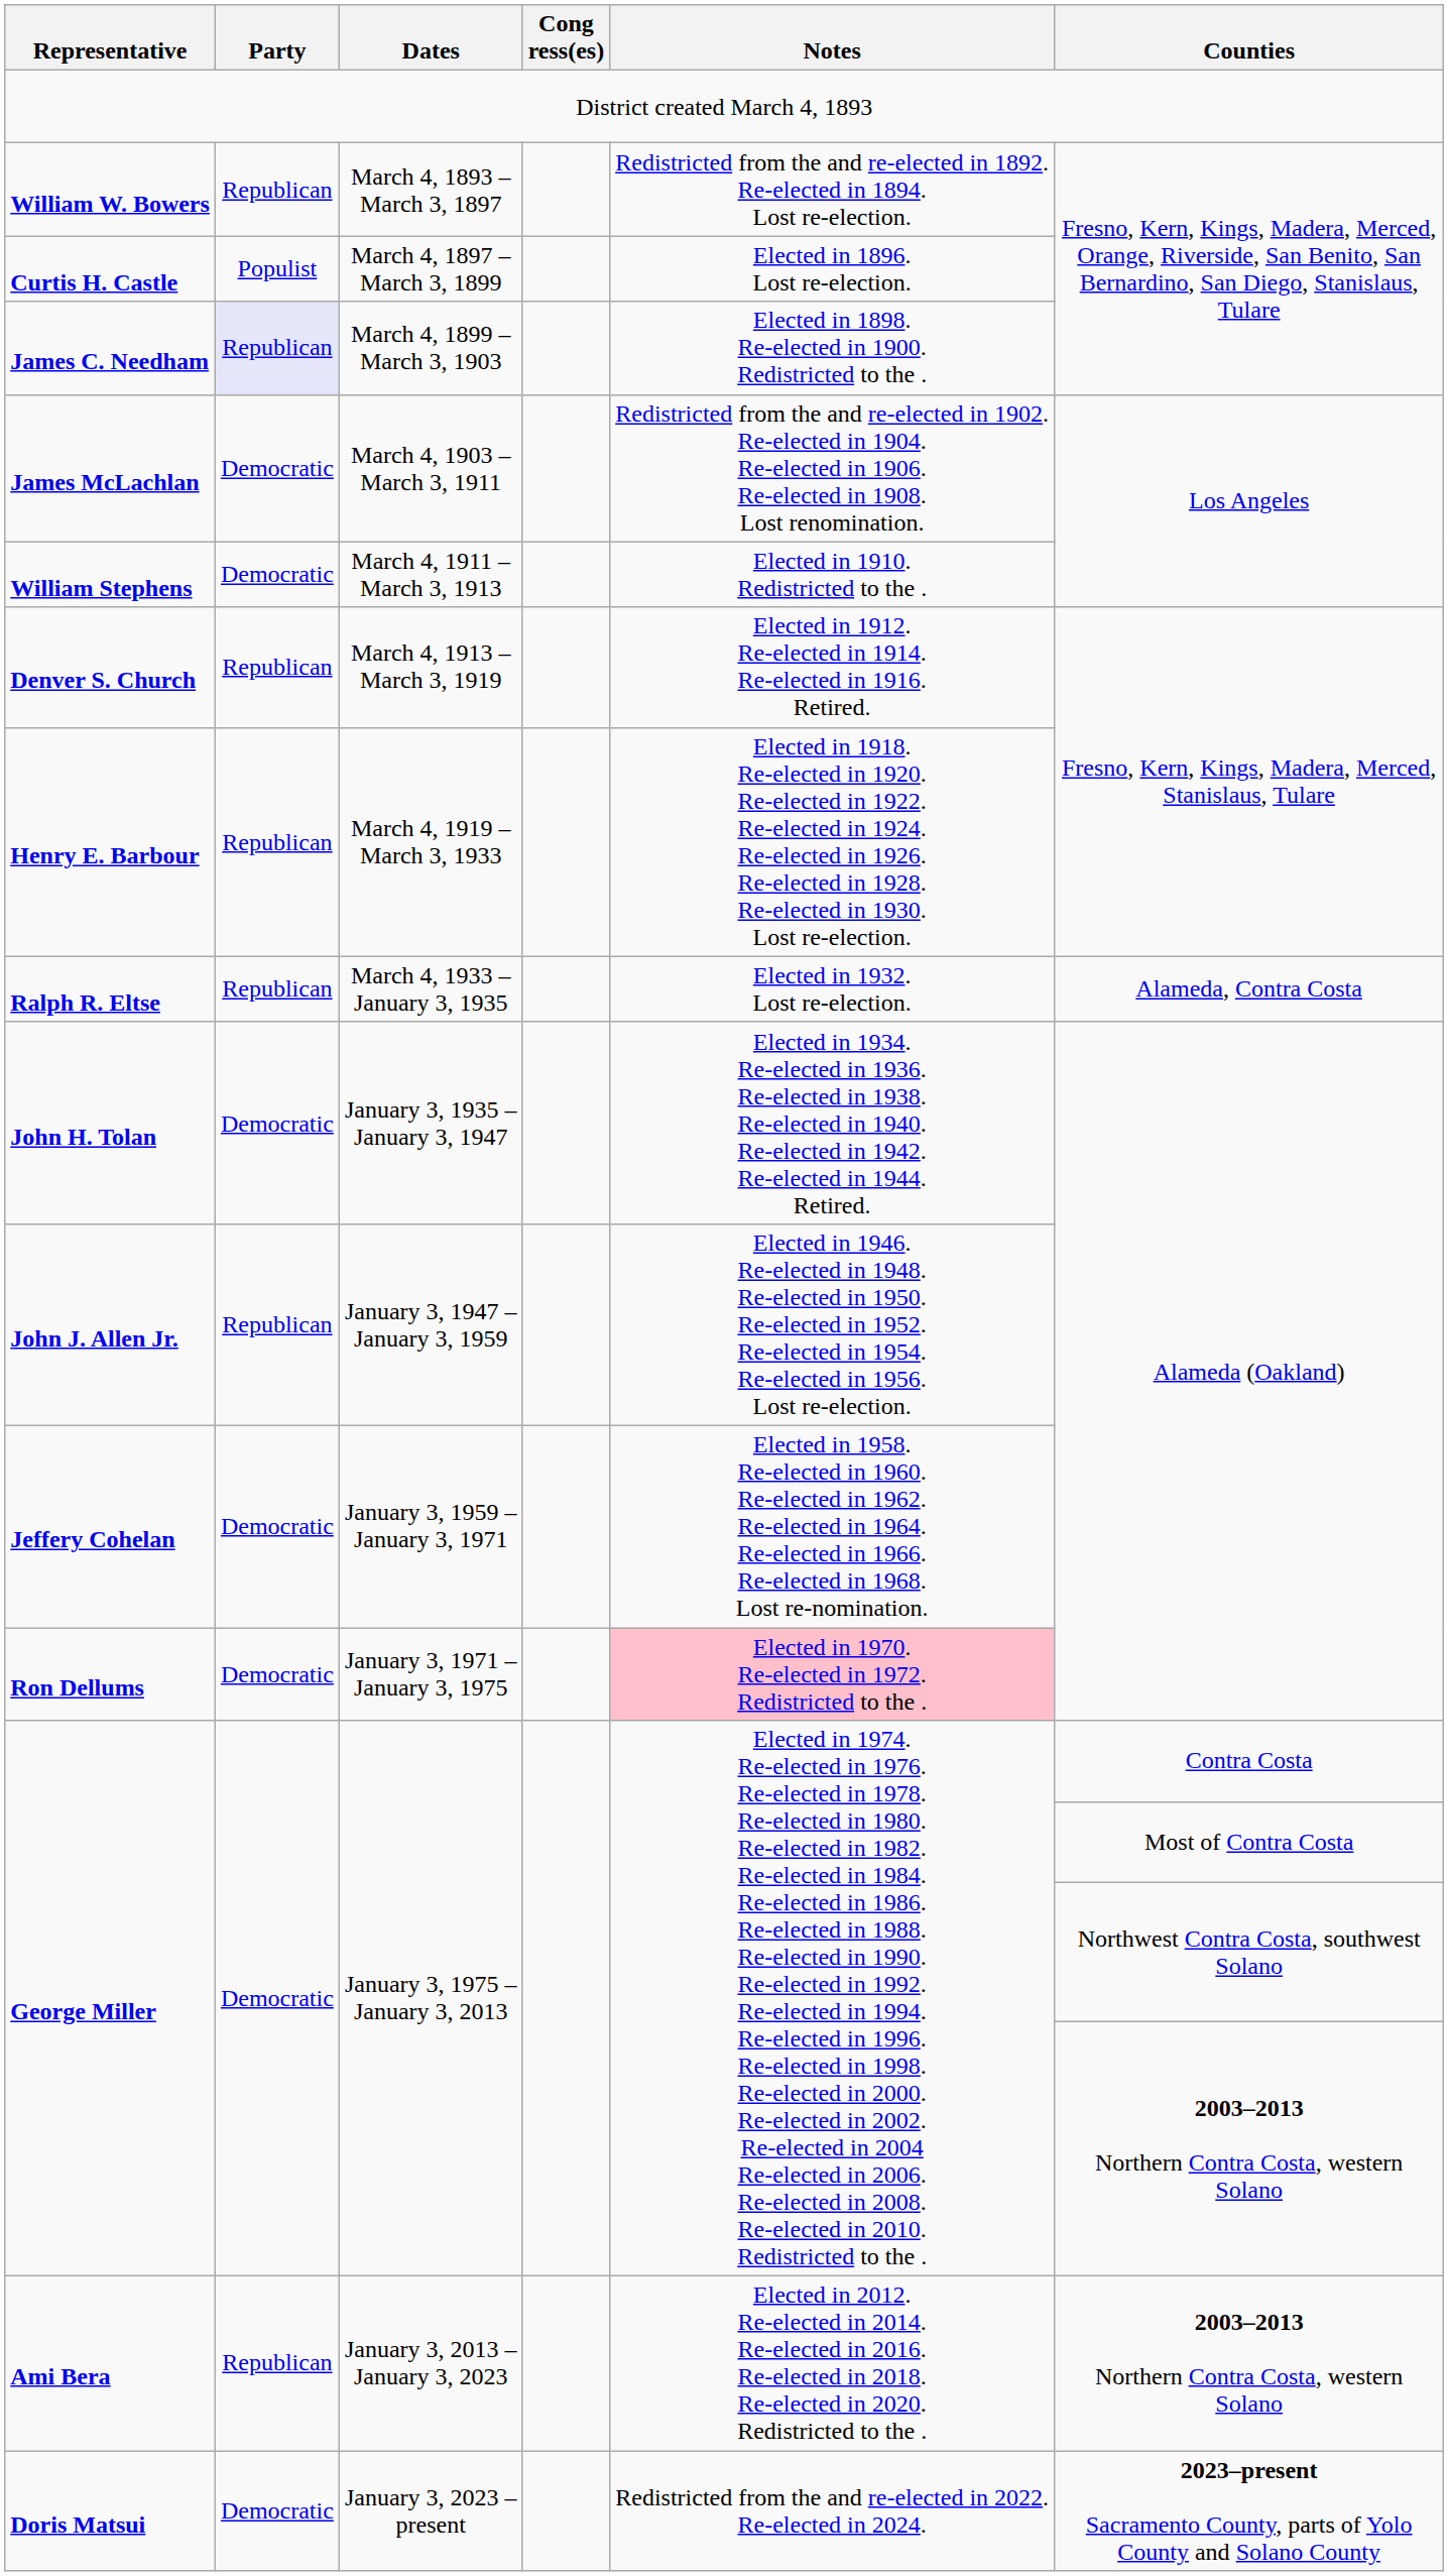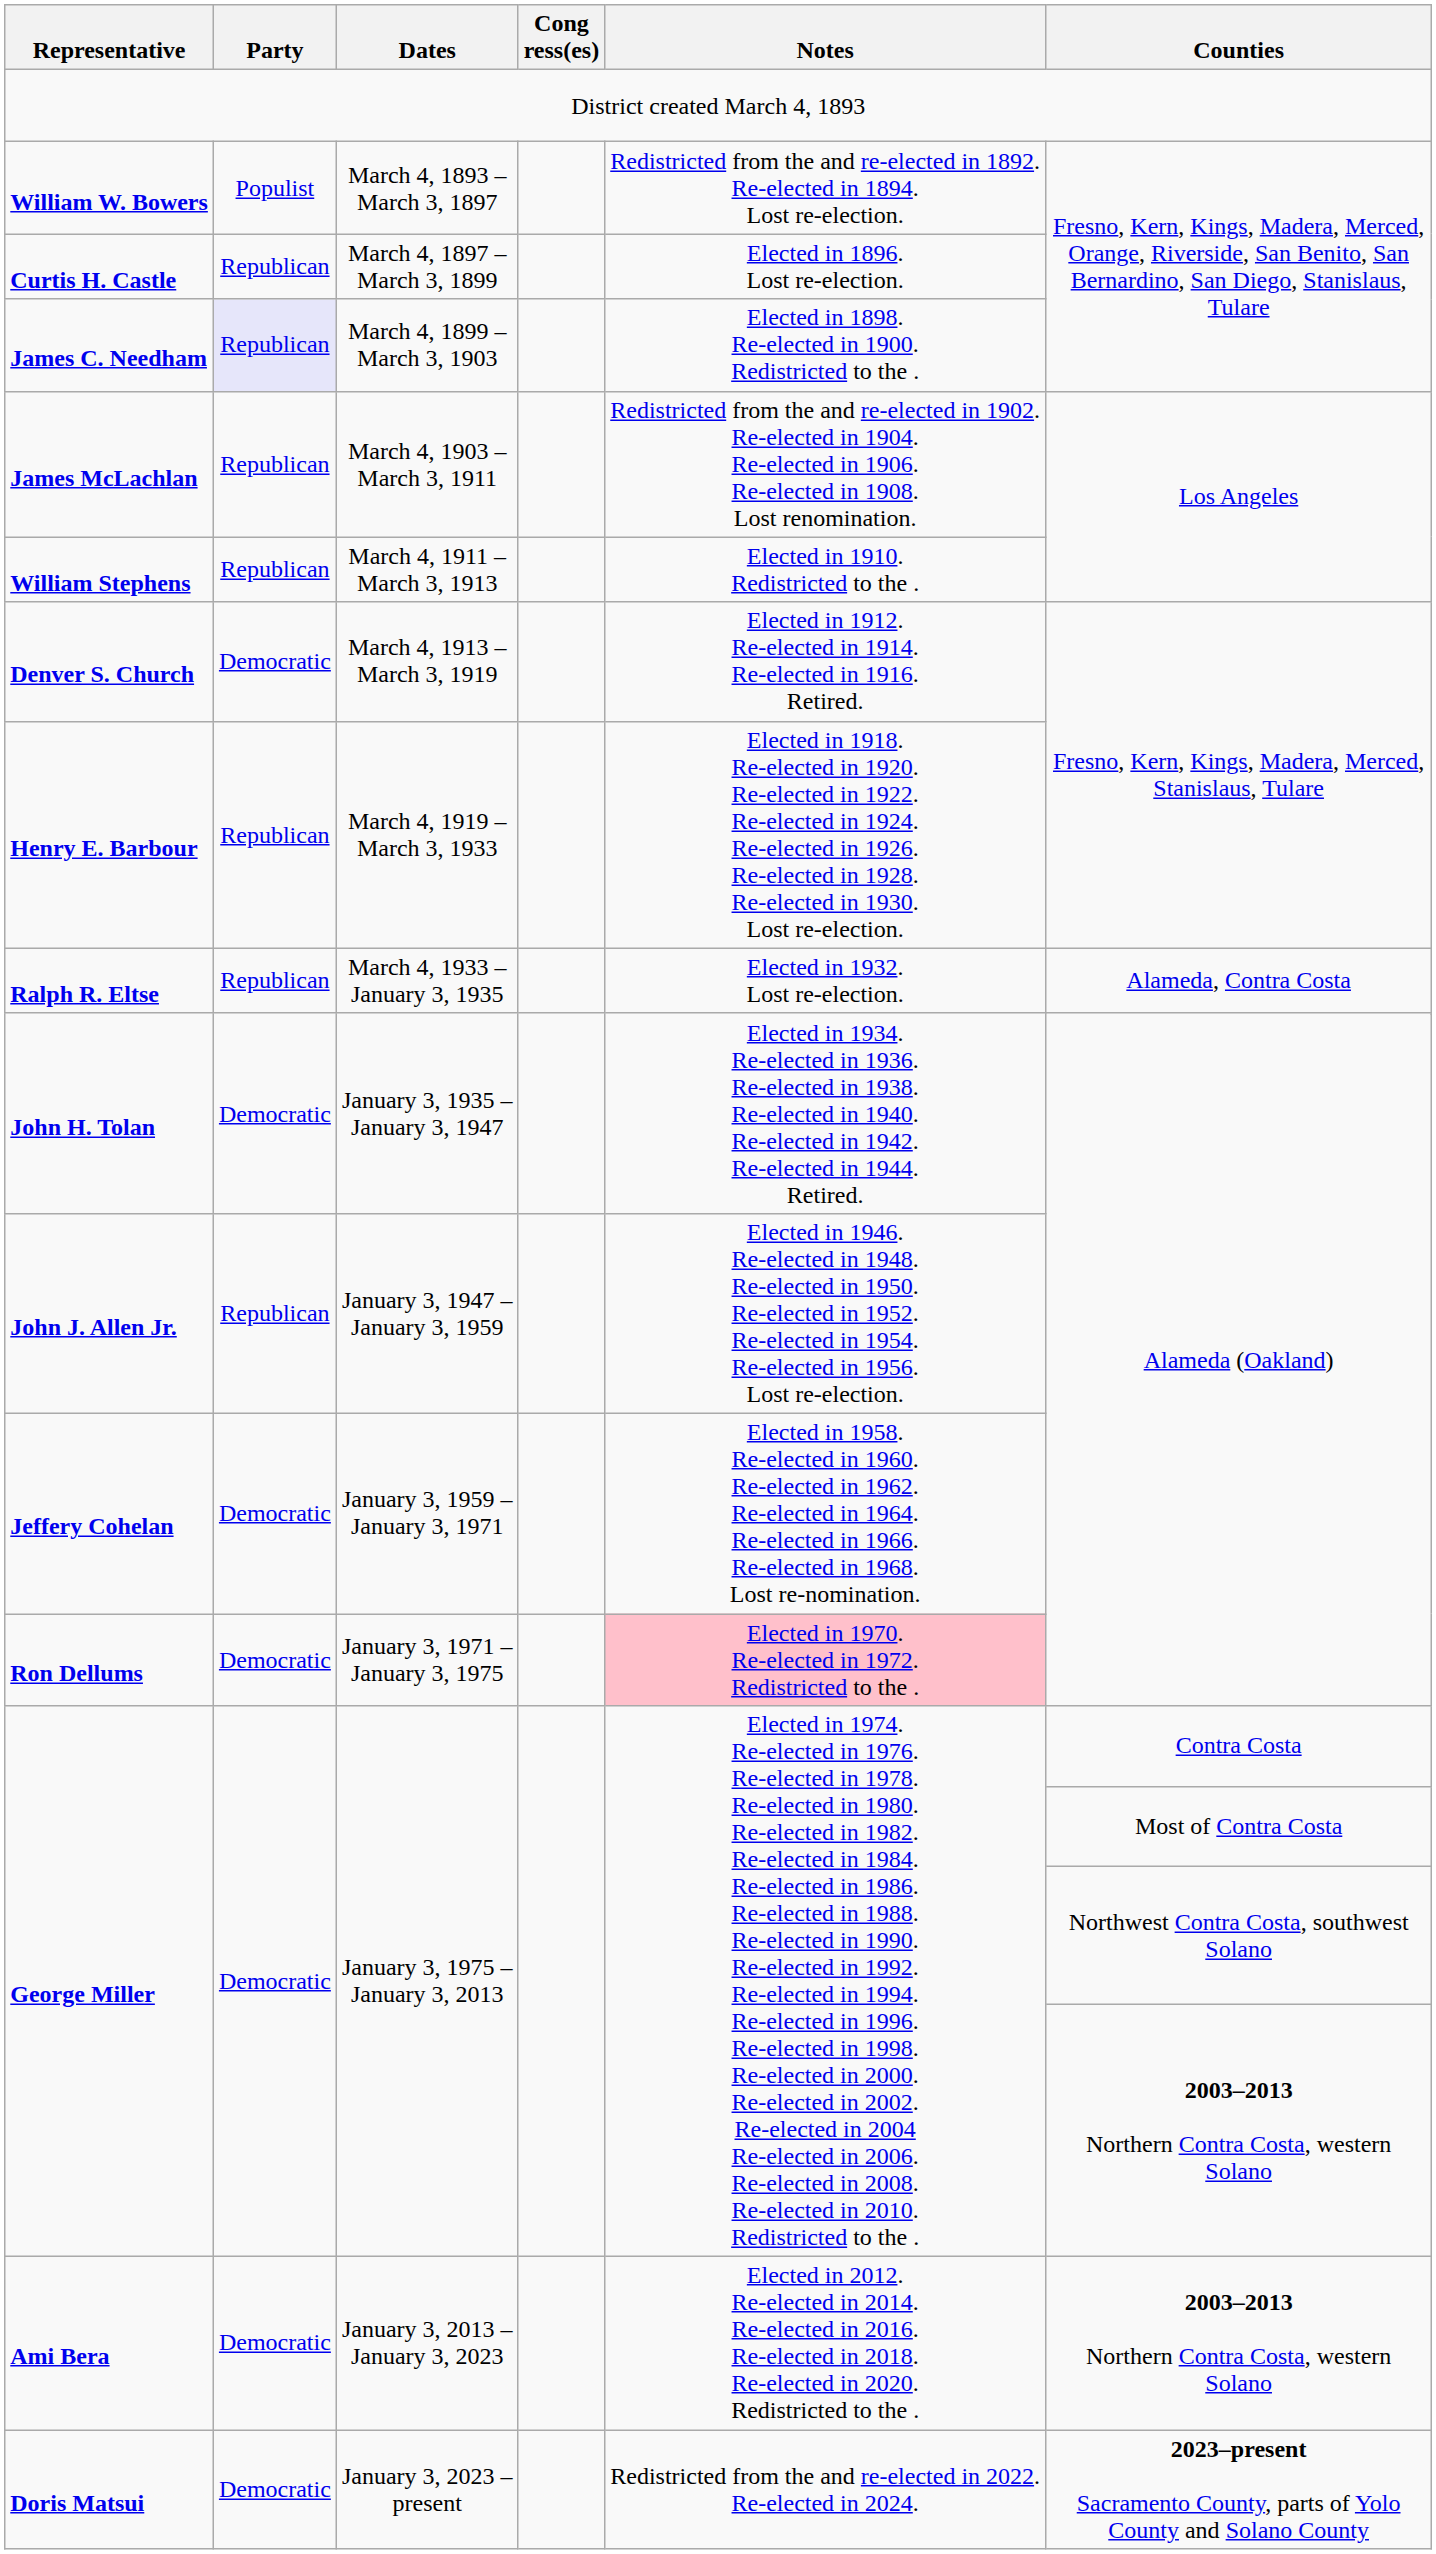William W. Bowers | Party: Republican -> Populist
Curtis H. Castle | Party: Populist -> Republican
James McLachlan | Party: Democratic -> Republican
William Stephens | Party: Democratic -> Republican
Denver S. Church | Party: Republican -> Democratic
Ami Bera | Party: Republican -> Democratic
